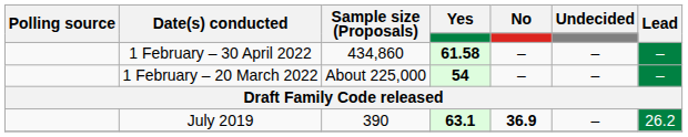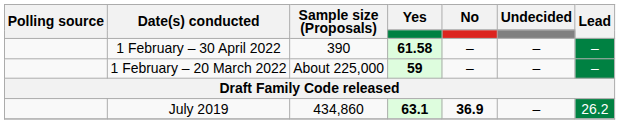1 February – 30 April 2022 | Sample size (Proposals): 434,860 -> 390
1 February – 20 March 2022 | Yes: 54 -> 59
July 2019 | Sample size (Proposals): 390 -> 434,860
